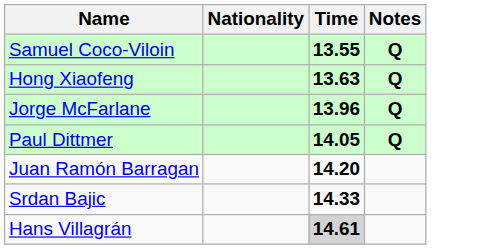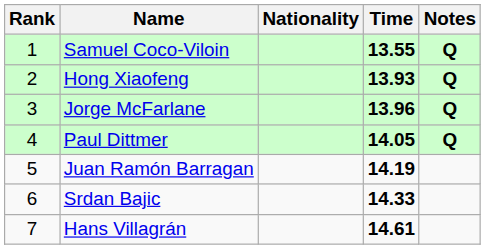+ column: Rank | 1 | 2 | 3 | 4 | 5 | 6 | 7
Hong Xiaofeng | Time: 13.63 -> 13.93
Juan Ramón Barragan | Time: 14.20 -> 14.19
Hans Villagrán | Time: lightgrey background -> no background
